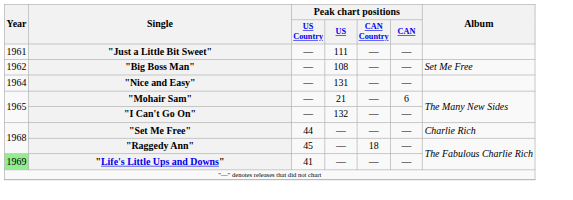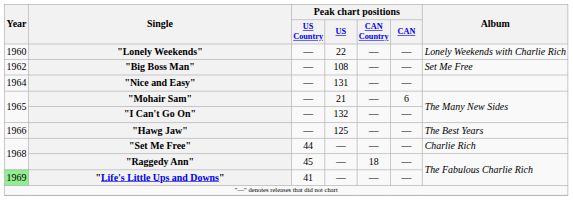+ row: 1960 | "Lonely Weekends" | — | 22 | — | — | Lonely Weekends with Charlie Rich
- row: 1961 | "Just a Little Bit Sweet" | — | 111 | — | —
+ row: 1966 | "Hawg Jaw" | — | 125 | — | — | The Best Years
